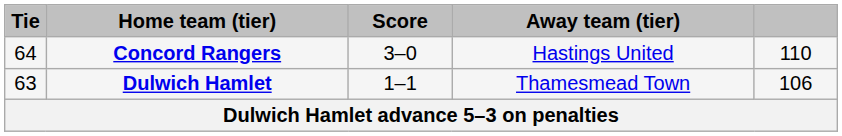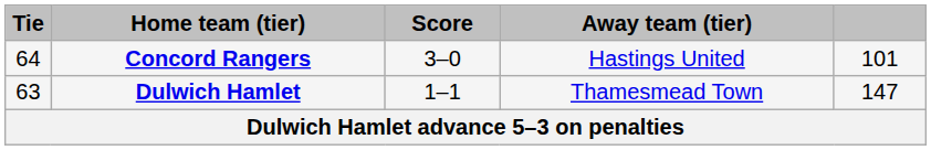Concord Rangers | column 5: 110 -> 101
Dulwich Hamlet | column 5: 106 -> 147
